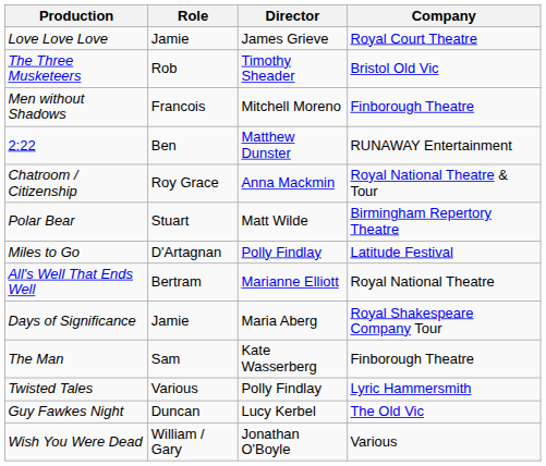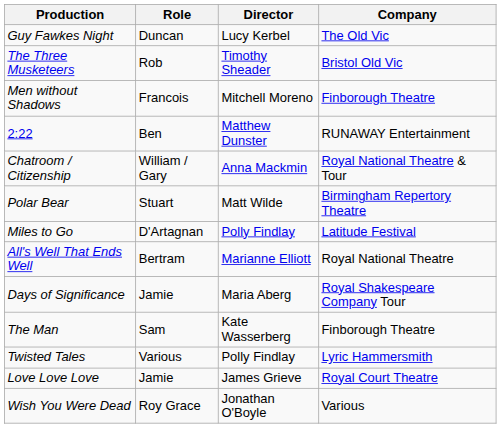rows swapped: Guy Fawkes Night <-> Love Love Love
Chatroom / Citizenship | Role: Roy Grace -> William / Gary
Wish You Were Dead | Role: William / Gary -> Roy Grace
